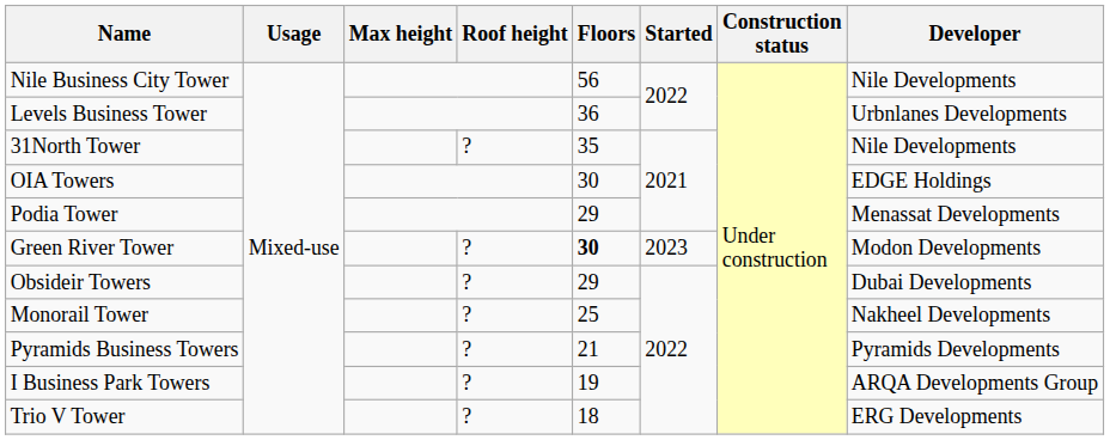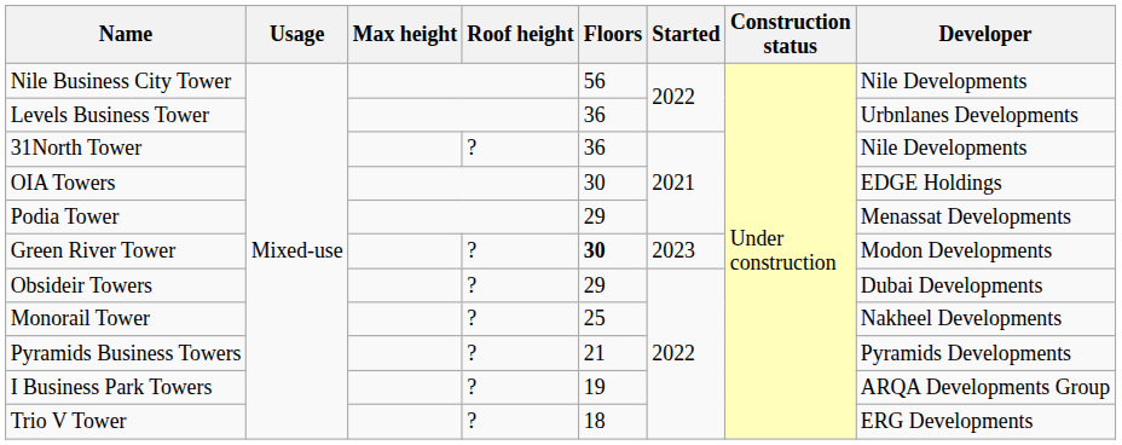31North Tower | Floors: 35 -> 36
